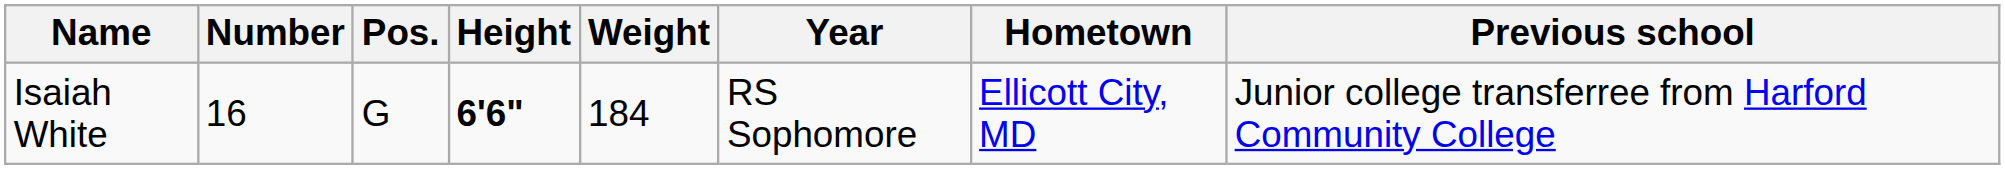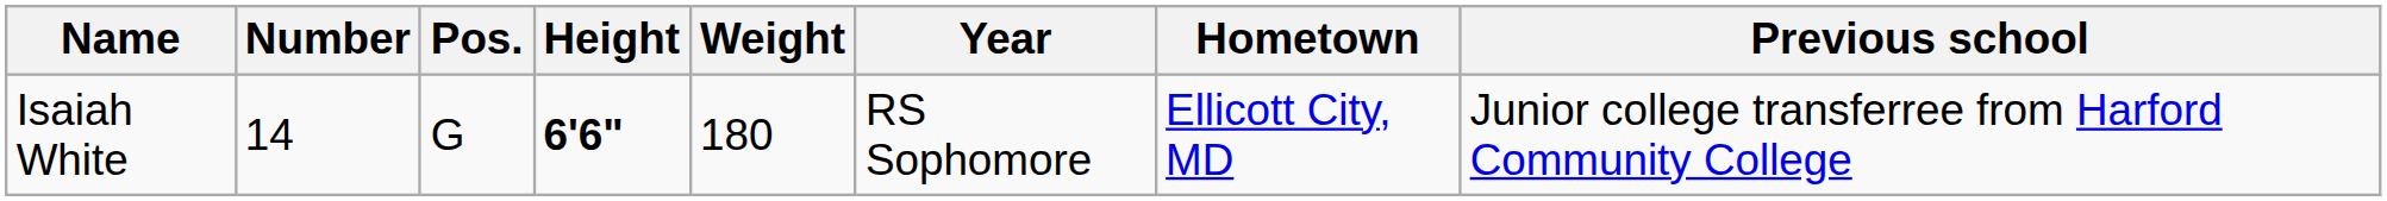Isaiah White | Number: 16 -> 14
Isaiah White | Weight: 184 -> 180
